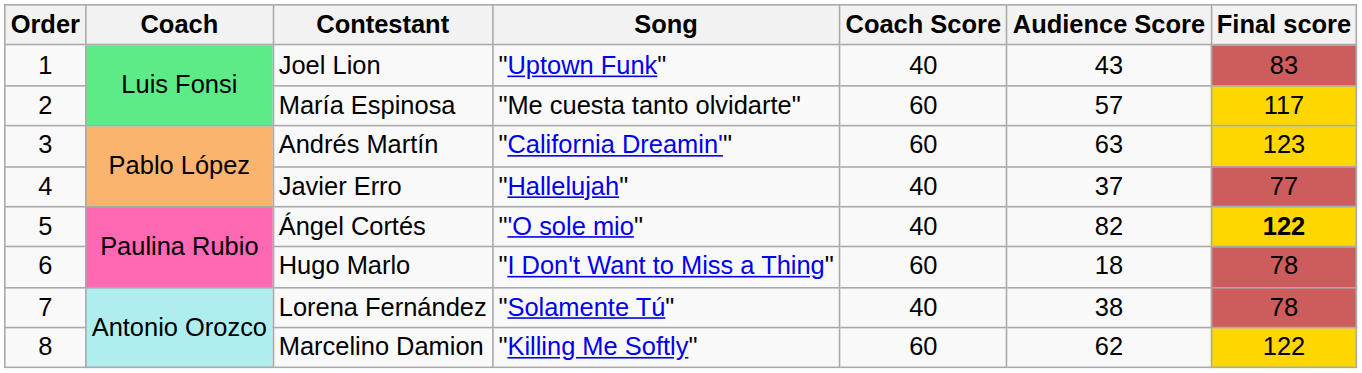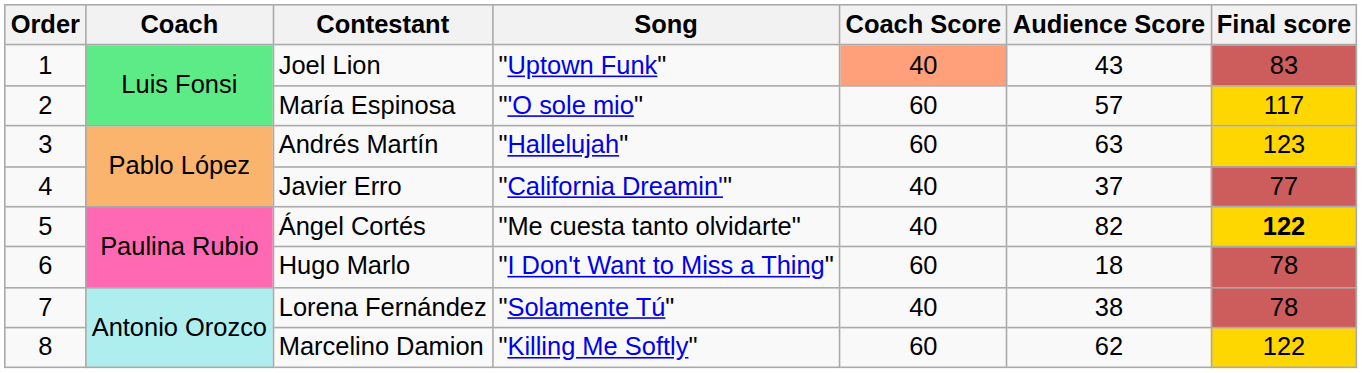Joel Lion | Coach Score: no background -> lightsalmon background
María Espinosa | Song: "Me cuesta tanto olvidarte" -> "'O sole mio"
Andrés Martín | Song: "California Dreamin'" -> "Hallelujah"
Javier Erro | Song: "Hallelujah" -> "California Dreamin'"
Ángel Cortés | Song: "'O sole mio" -> "Me cuesta tanto olvidarte"
